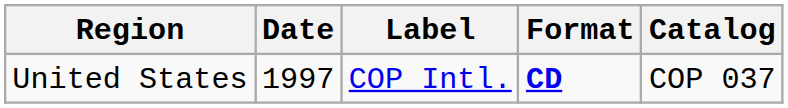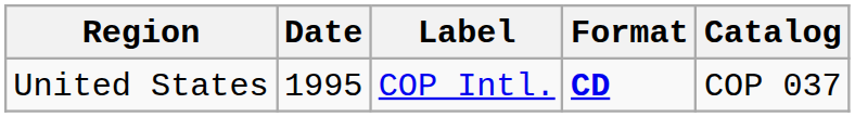United States | Date: 1997 -> 1995
